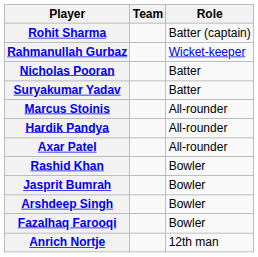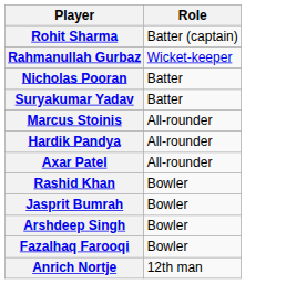- column: Team
